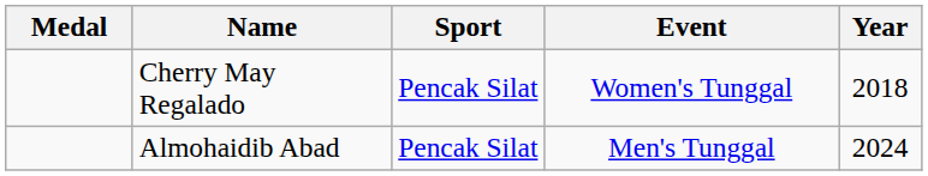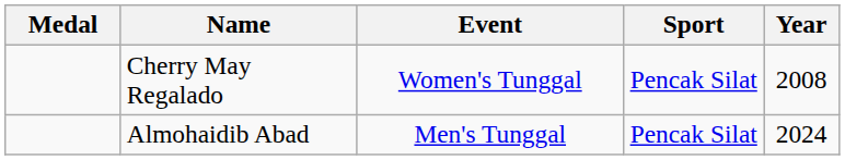columns swapped: Sport <-> Event
Cherry May Regalado | Year: 2018 -> 2008
